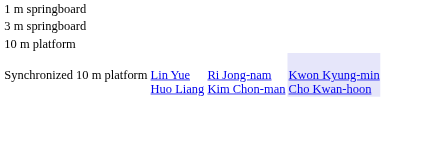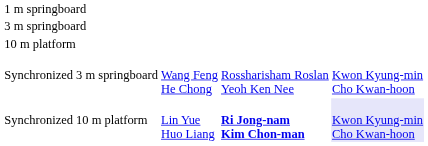+ row: Synchronized 3 m springboard | Wang Feng He Chong | Rossharisham Roslan Yeoh Ken Nee | Kwon Kyung-min Cho Kwan-hoon
Synchronized 10 m platform | column 3: normal -> bold
